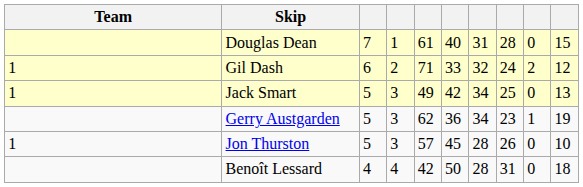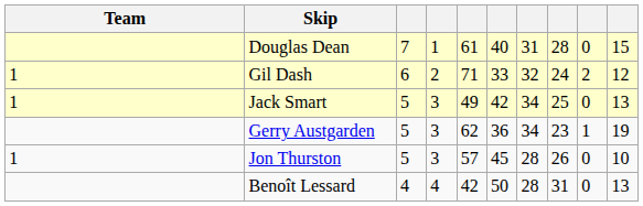Benoît Lessard | column 10: 18 -> 13
